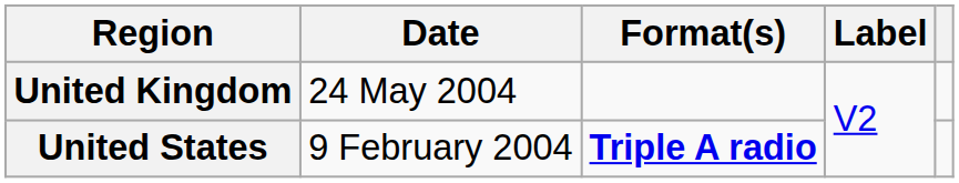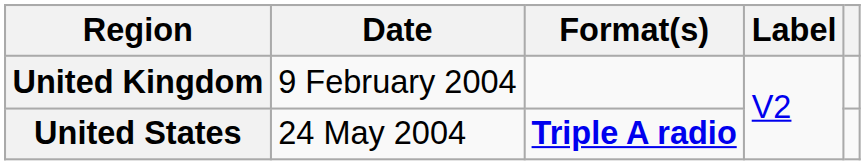United Kingdom | Date: 24 May 2004 -> 9 February 2004
United States | Date: 9 February 2004 -> 24 May 2004
